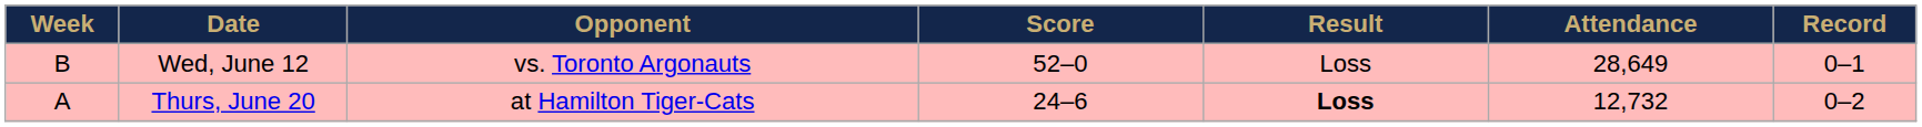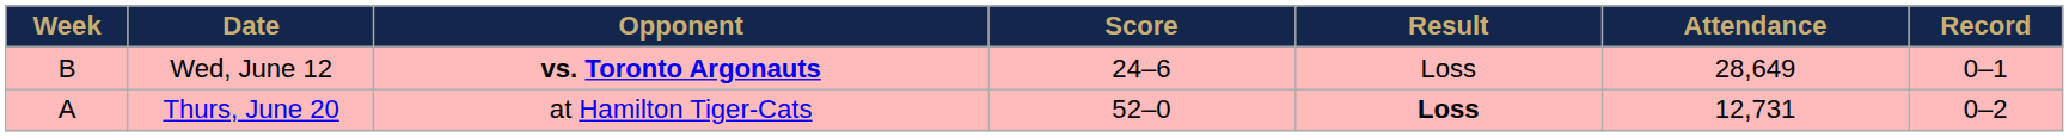Wed, June 12 | Opponent: normal -> bold
Wed, June 12 | Score: 52–0 -> 24–6
Thurs, June 20 | Score: 24–6 -> 52–0
Thurs, June 20 | Attendance: 12,732 -> 12,731
